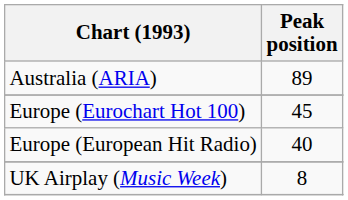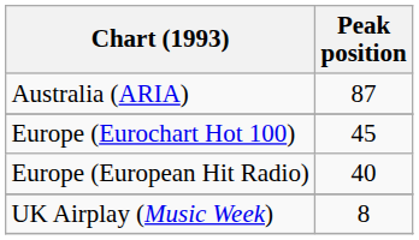Australia (ARIA) | Peak position: 89 -> 87
